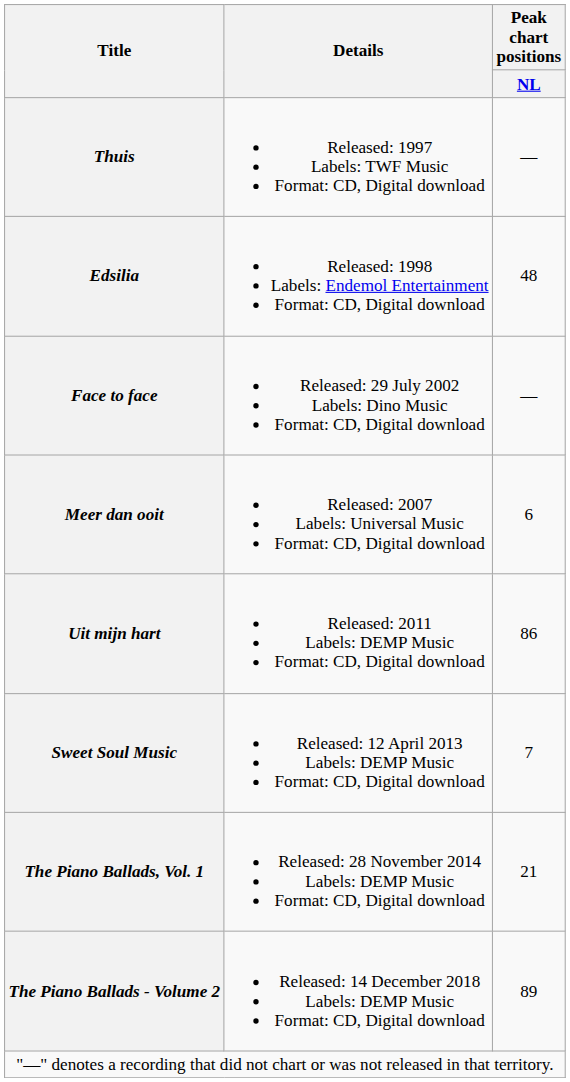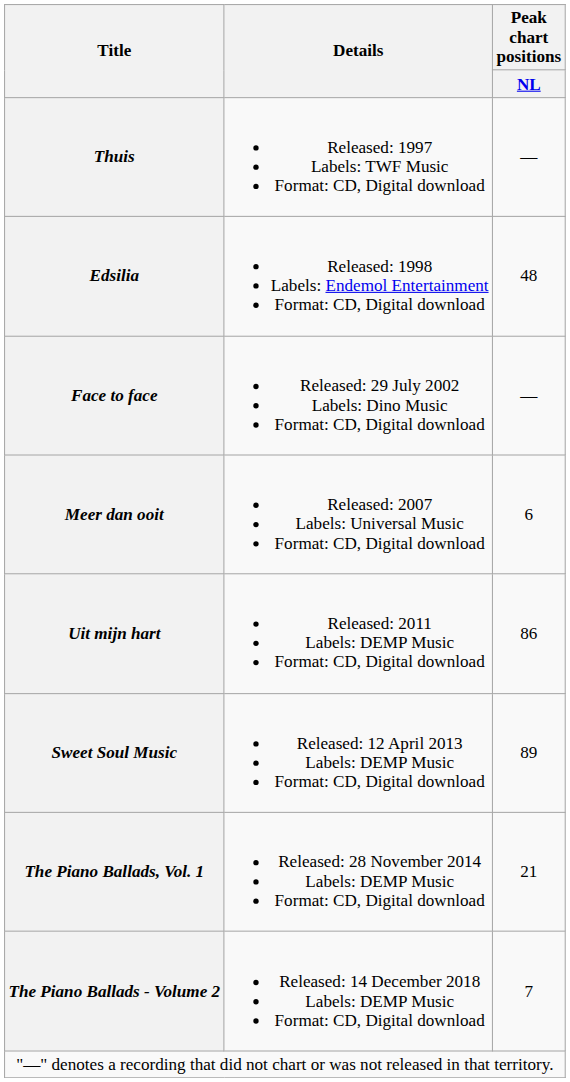Sweet Soul Music | Peak chart positions / NL: 7 -> 89
The Piano Ballads - Volume 2 | Peak chart positions / NL: 89 -> 7
